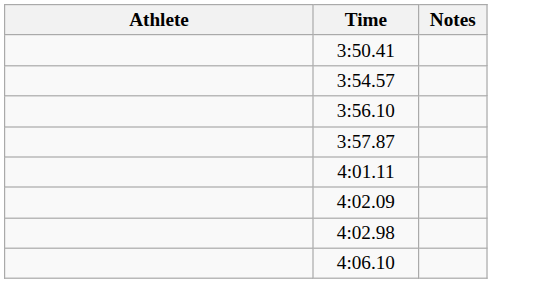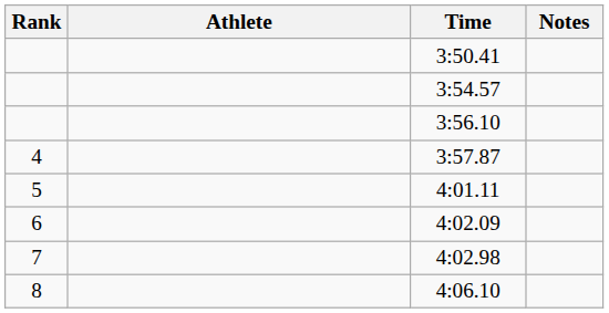+ column: Rank | 4 | 5 | 6 | 7 | 8
